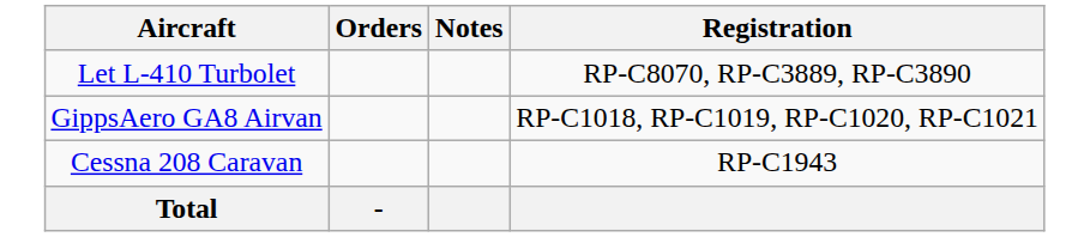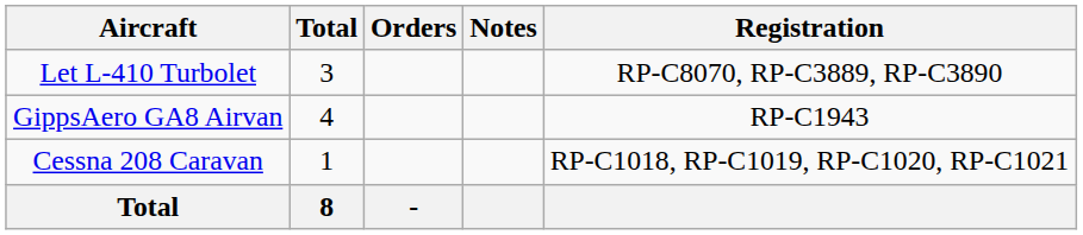+ column: Total | 3 | 4 | 1 | 8
GippsAero GA8 Airvan | Registration: RP-C1018, RP-C1019, RP-C1020, RP-C1021 -> RP-C1943
Cessna 208 Caravan | Registration: RP-C1943 -> RP-C1018, RP-C1019, RP-C1020, RP-C1021
